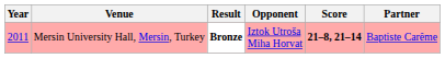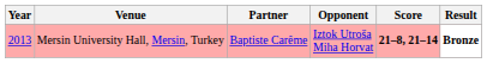columns swapped: Partner <-> Result
Mersin University Hall, Mersin, Turkey | Year: 2011 -> 2013
